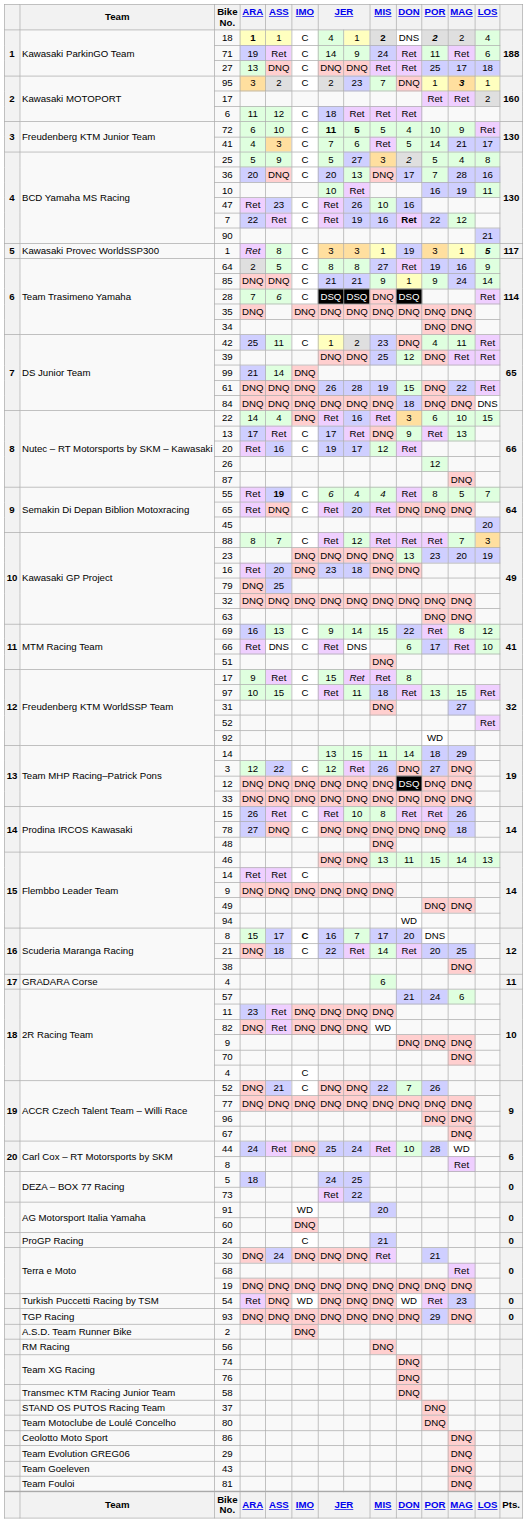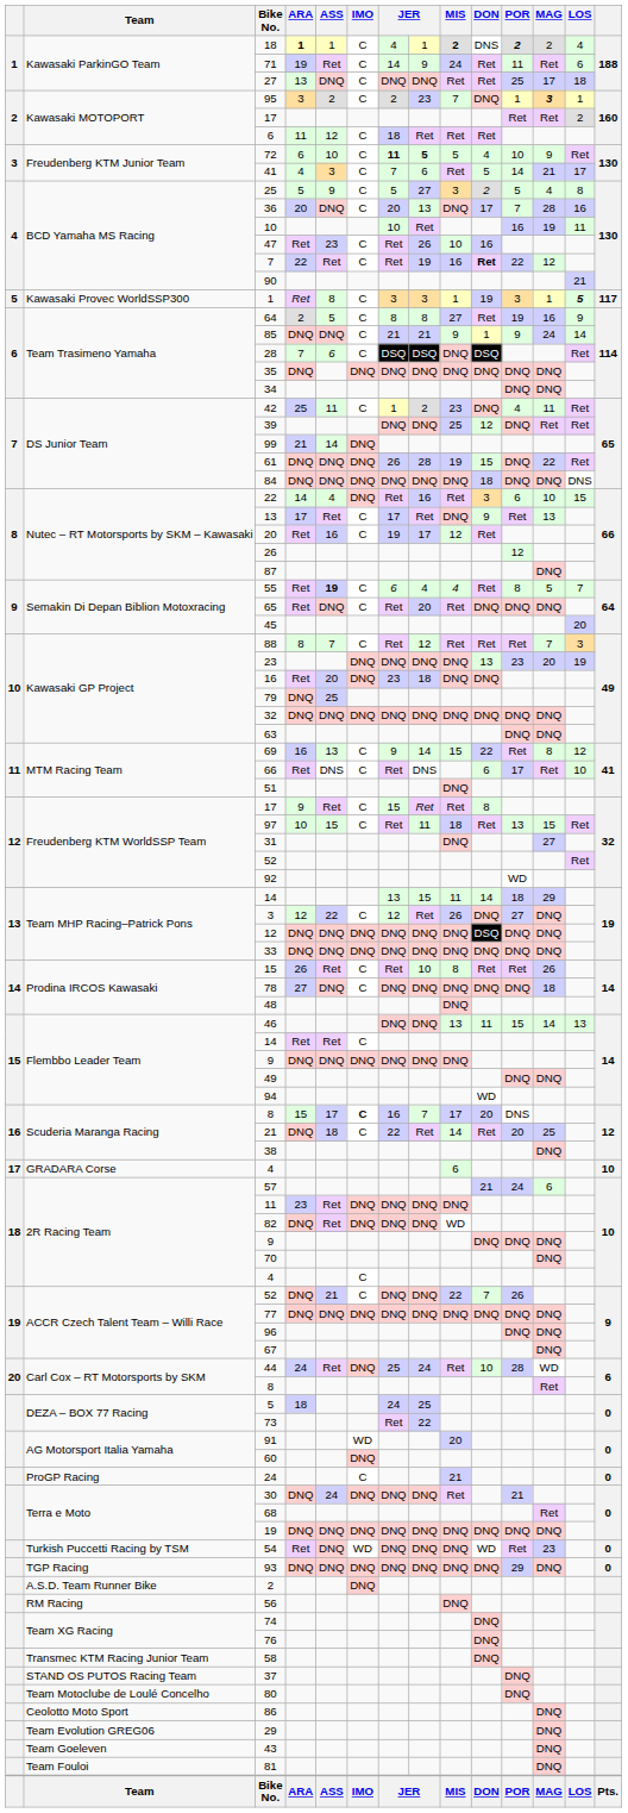GRADARA Corse / 4 | column 14: 11 -> 10
